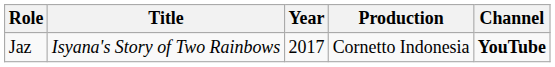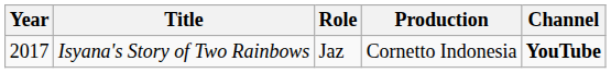columns swapped: Year <-> Role
